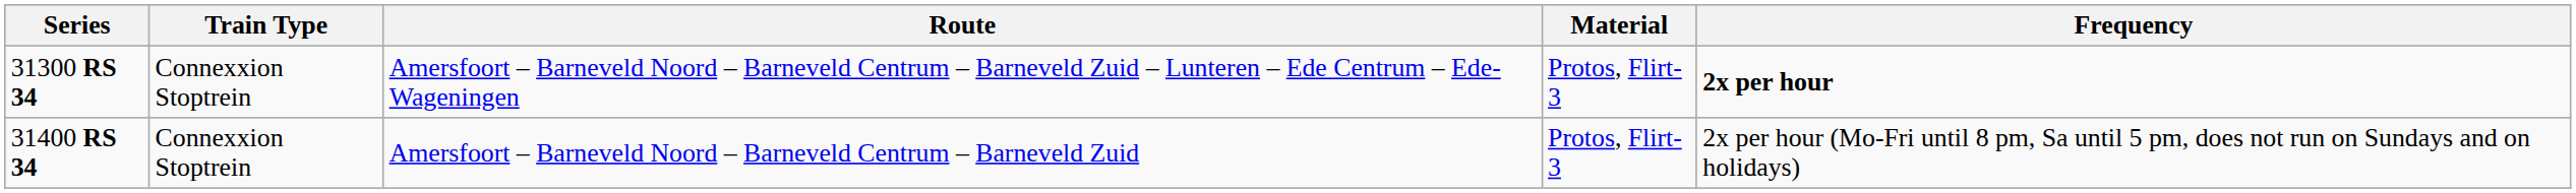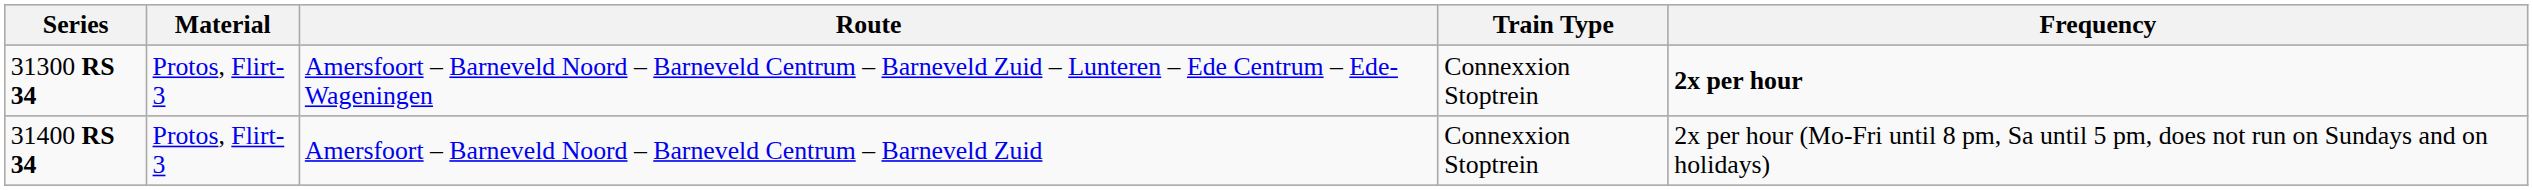columns swapped: Train Type <-> Material
